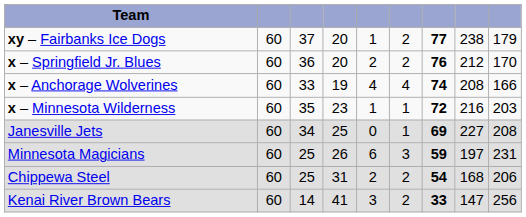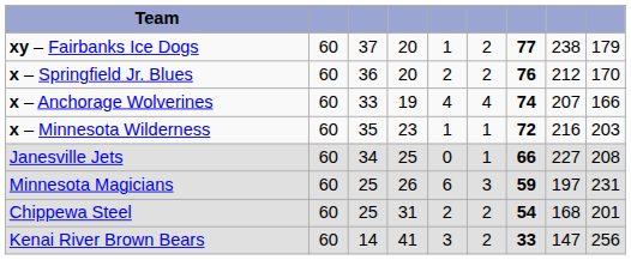x – Anchorage Wolverines | column 8: 208 -> 207
Janesville Jets | column 7: 69 -> 66
Chippewa Steel | column 9: 206 -> 201
